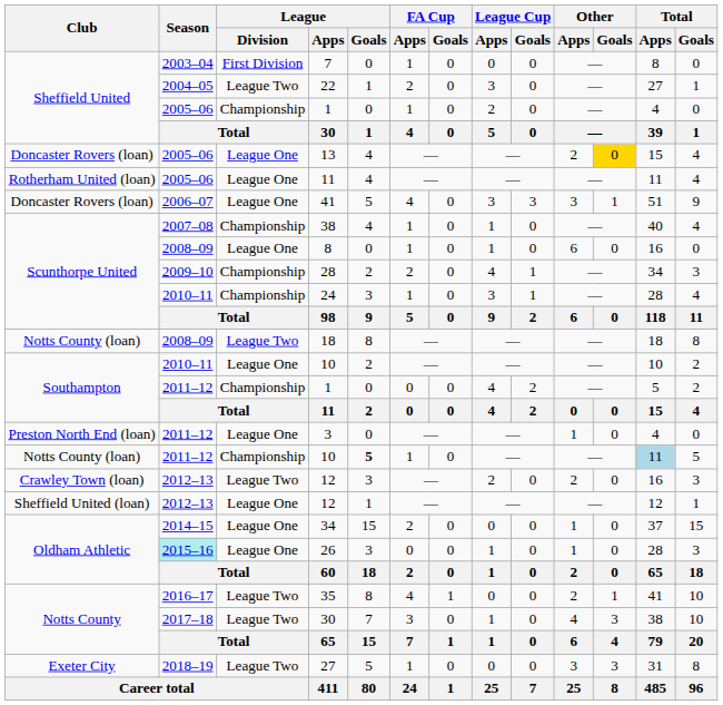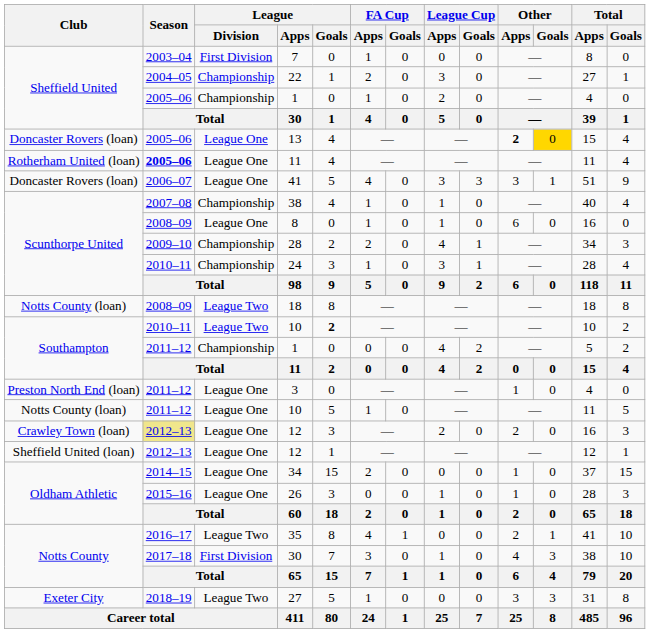22 | League / Division: League Two -> Championship
13 | Other / Apps: normal -> bold
Rotherham United (loan) / 11 | Season: normal -> bold
Southampton / 10 | League / Division: League One -> League Two
Southampton / 10 | League / Goals: normal -> bold
Notts County (loan) / 10 | League / Division: Championship -> League One
Notts County (loan) / 10 | League / Goals: bold -> normal
Notts County (loan) / 10 | Total / Apps: lightblue background -> no background
Crawley Town (loan) / 12 | Season: no background -> khaki background
Crawley Town (loan) / 12 | League / Division: League Two -> League One
26 | Season: paleturquoise background -> no background
Notts County / 30 | League / Division: League Two -> First Division
